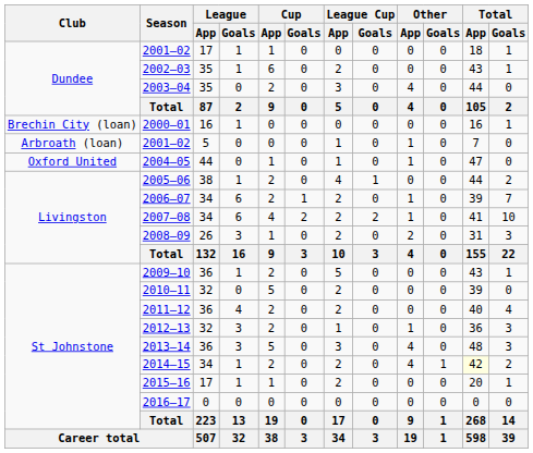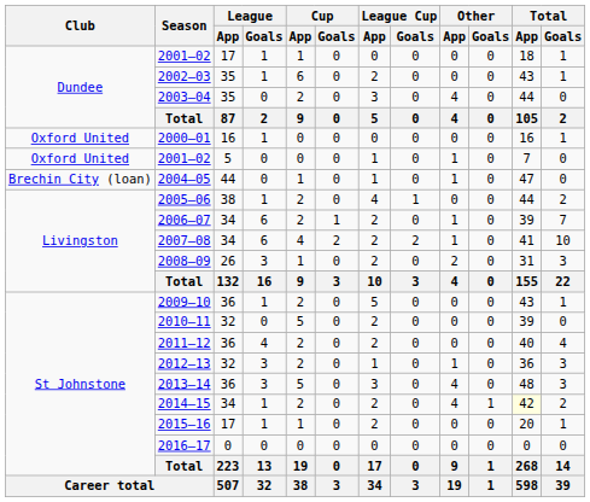2000–01 | Club: Brechin City (loan) -> Oxford United
2001–02 / 5 | Club: Arbroath (loan) -> Oxford United
2004–05 | Club: Oxford United -> Brechin City (loan)
